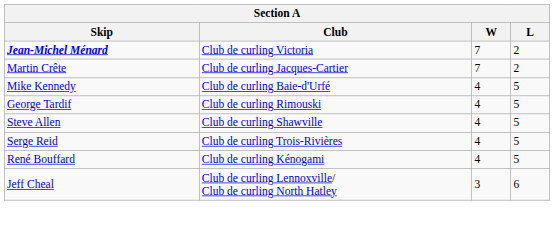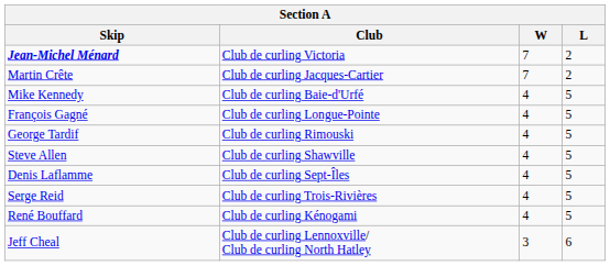+ row: François Gagné | Club de curling Longue-Pointe | 4 | 5
+ row: Denis Laflamme | Club de curling Sept-Îles | 4 | 5
